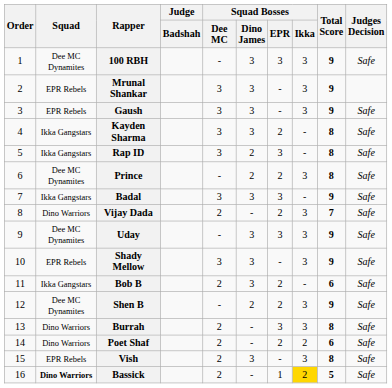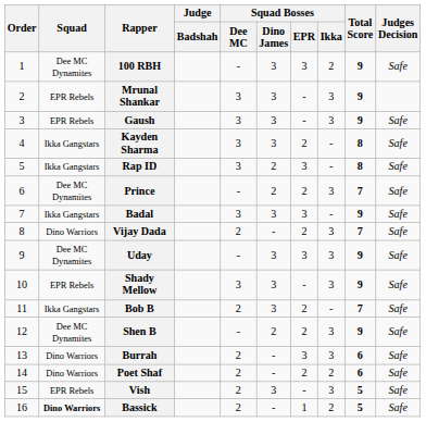100 RBH | Squad Bosses / Ikka: 3 -> 2
Prince | Total Score: 8 -> 7
Bob B | Total Score: 6 -> 7
Burrah | Total Score: 8 -> 6
Vish | Total Score: 8 -> 5
Bassick | Squad Bosses / Ikka: gold background -> no background
